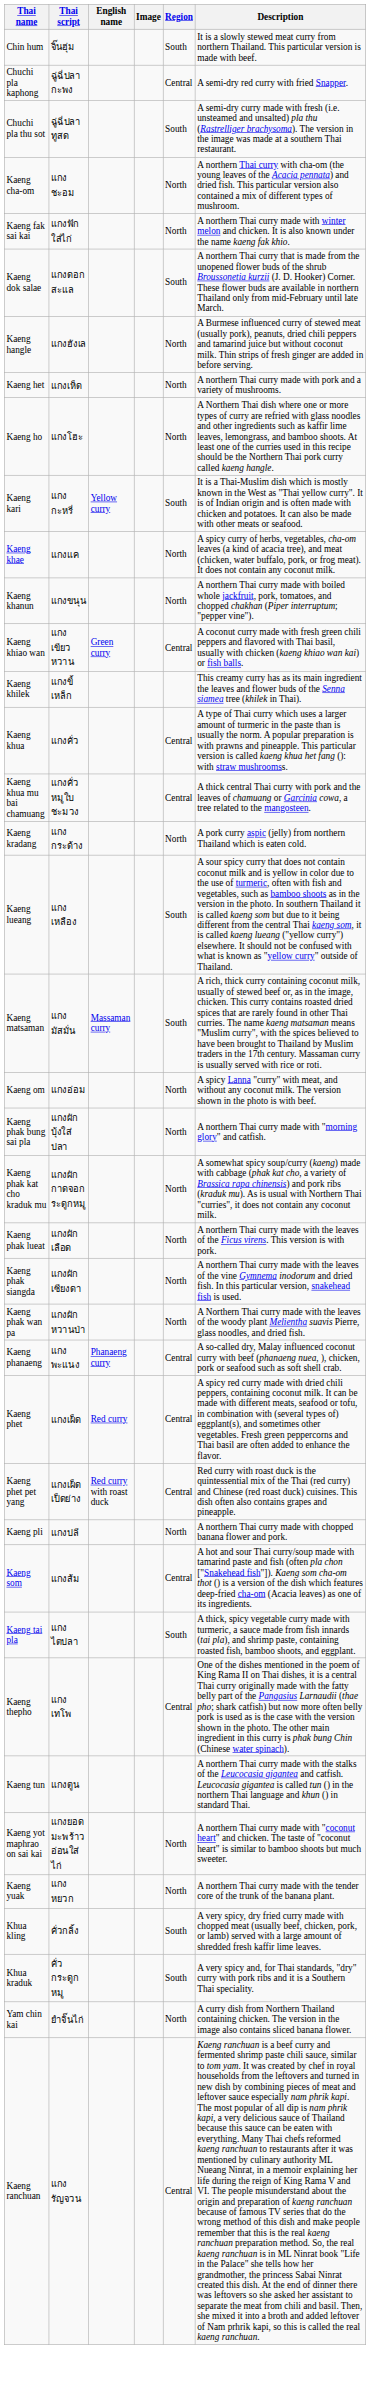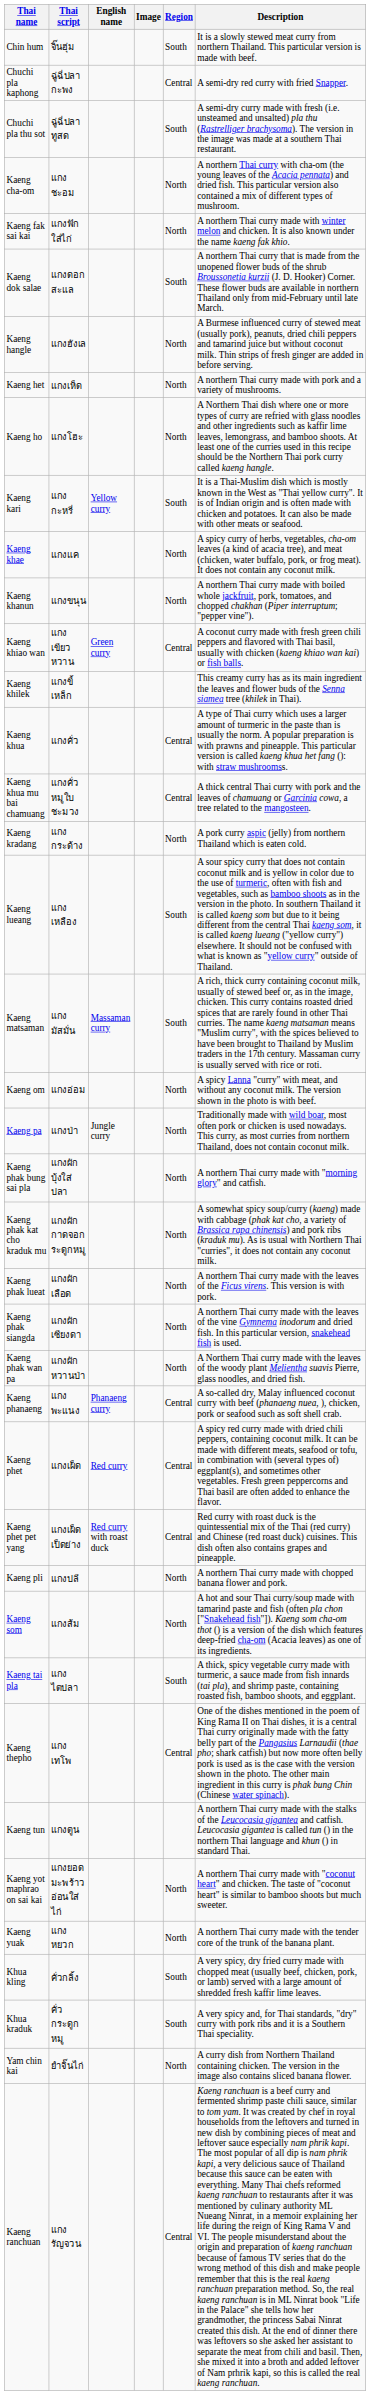+ row: Kaeng pa | แกงป่า | Jungle curry | North | Traditionally made with wild boar, most often pork or chicken is used nowadays. This curry, as most curries from northern Thailand, does not contain coconut milk.
Kaeng som | Region: Central -> North
